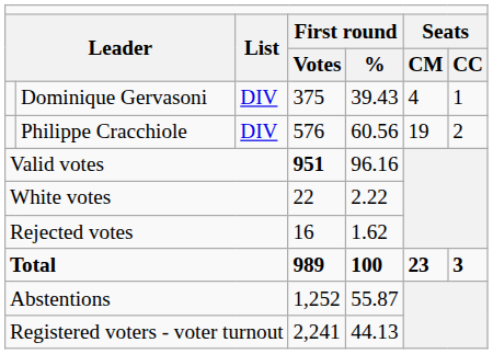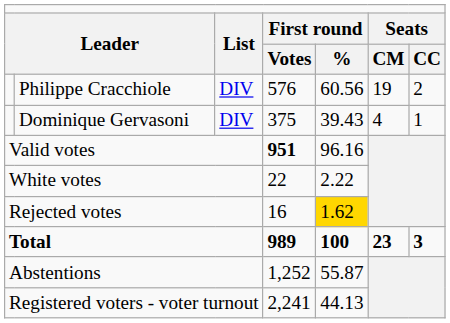rows swapped: Philippe Cracchiole <-> Dominique Gervasoni
Rejected votes | column 5: no background -> gold background
